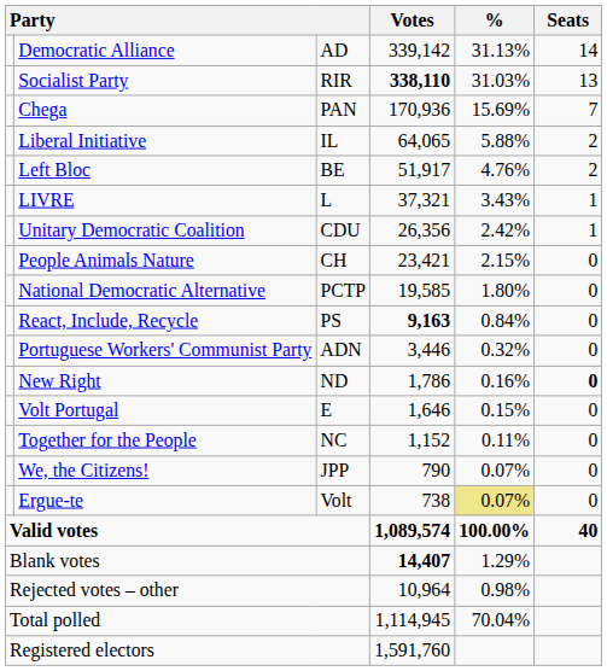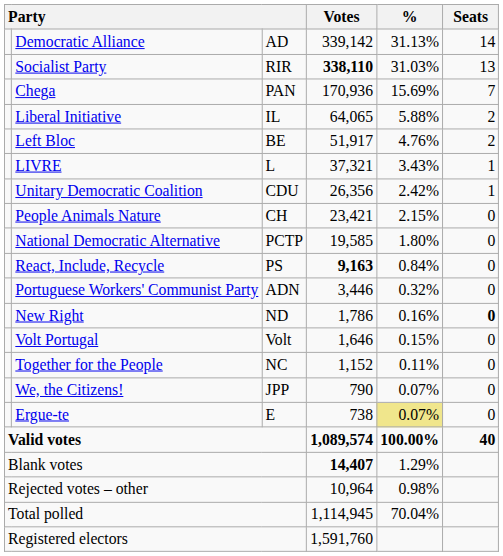Volt Portugal | column 3: E -> Volt
Ergue-te | column 3: Volt -> E
